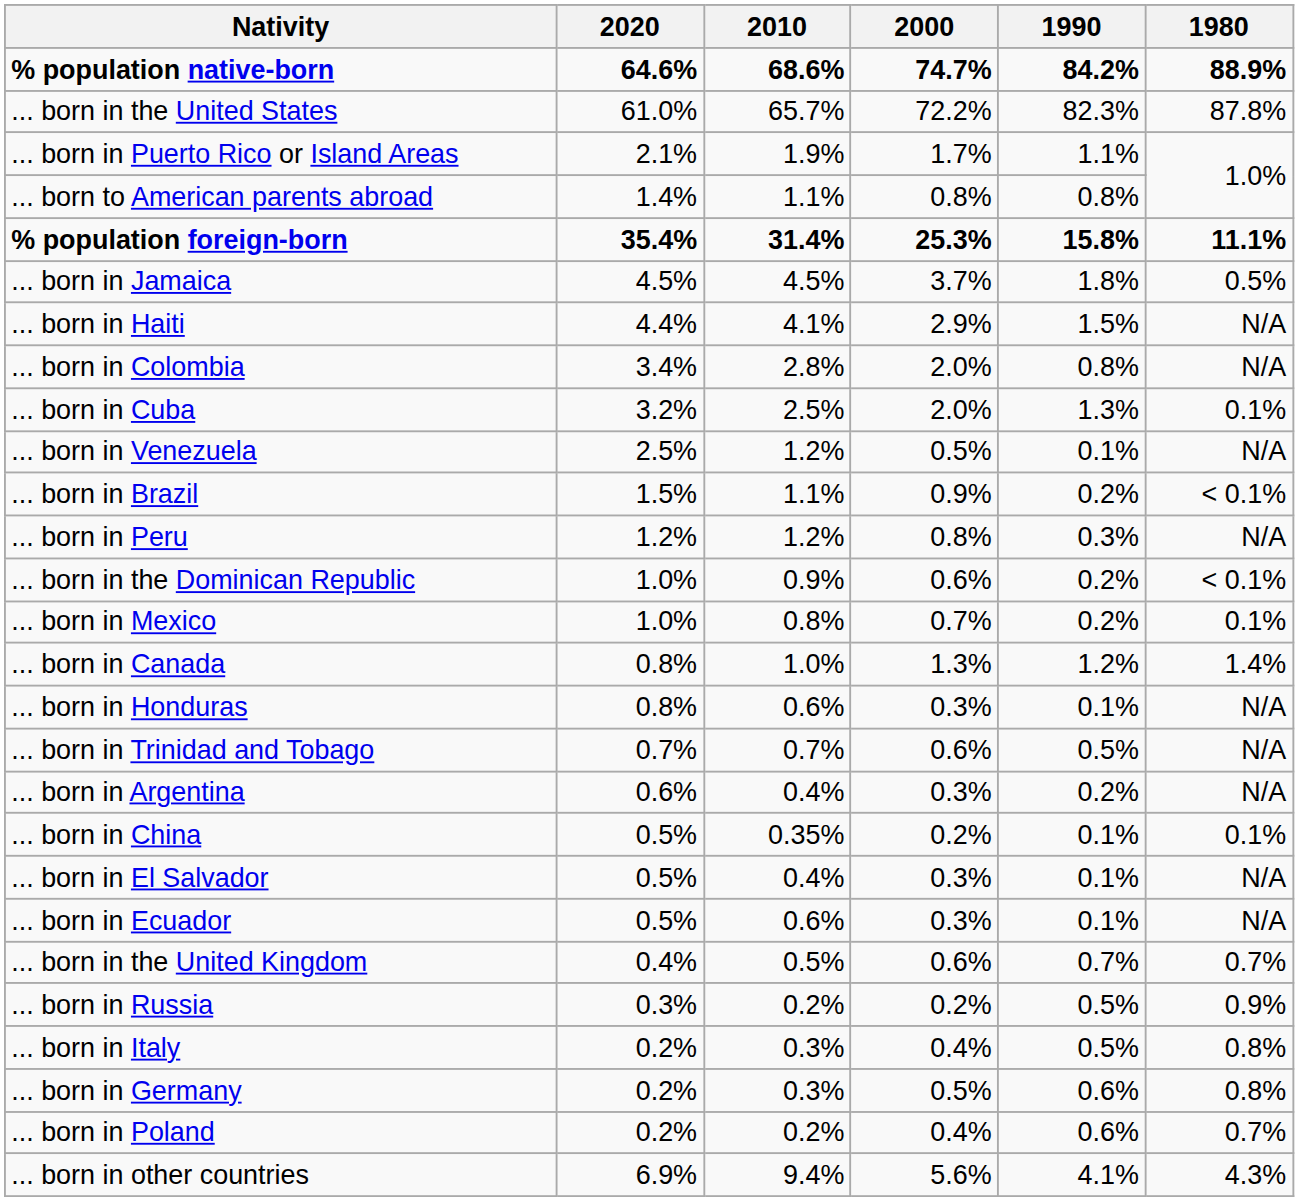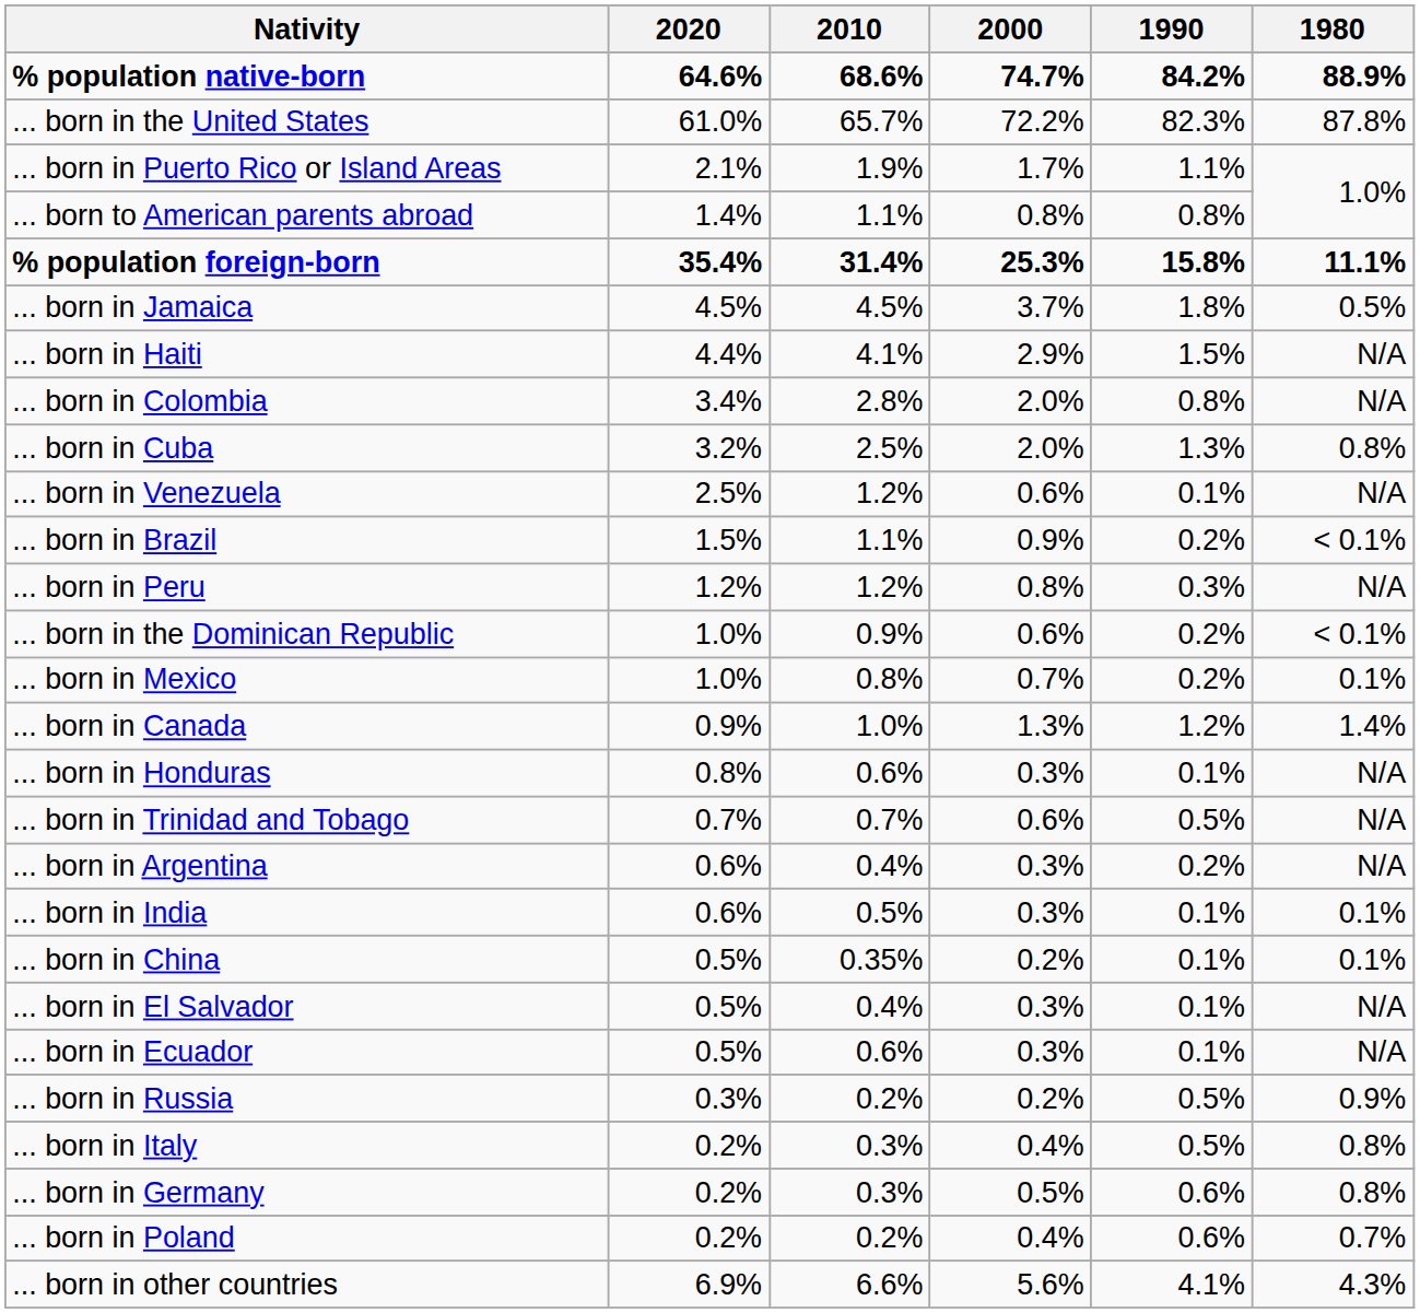... born in Cuba | 1980: 0.1% -> 0.8%
... born in Venezuela | 2000: 0.5% -> 0.6%
... born in Canada | 2020: 0.8% -> 0.9%
+ row: ... born in India | 0.6% | 0.5% | 0.3% | 0.1% | 0.1%
- row: ... born in the United Kingdom | 0.4% | 0.5% | 0.6% | 0.7% | 0.7%
... born in other countries | 2010: 9.4% -> 6.6%
